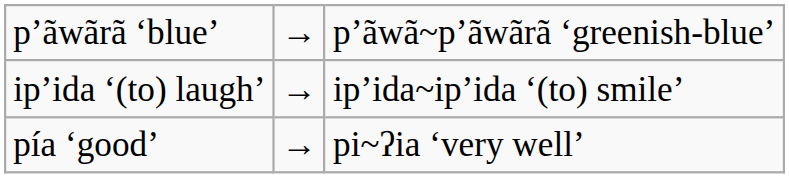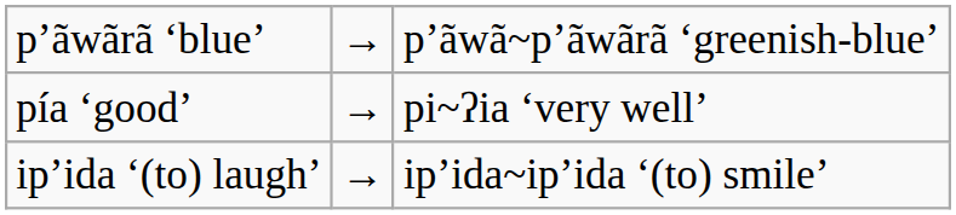rows swapped: ip’ida ‘(to) laugh’ <-> pía ‘good’
